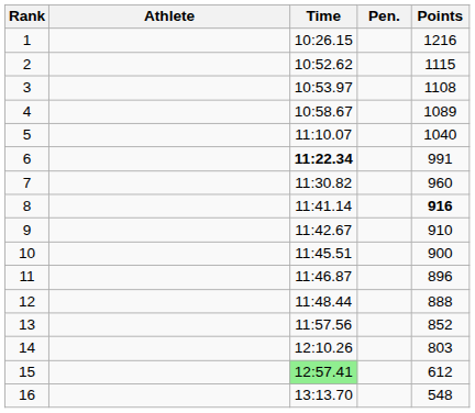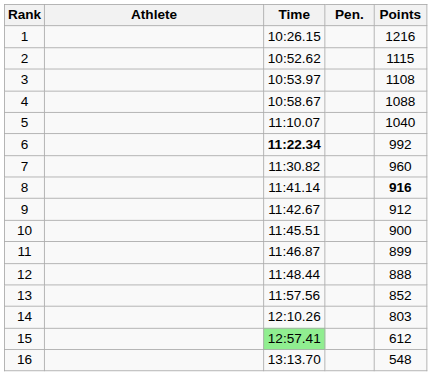4 | Points: 1089 -> 1088
6 | Points: 991 -> 992
9 | Points: 910 -> 912
11 | Points: 896 -> 899
